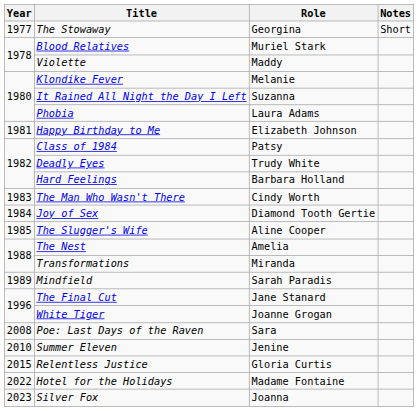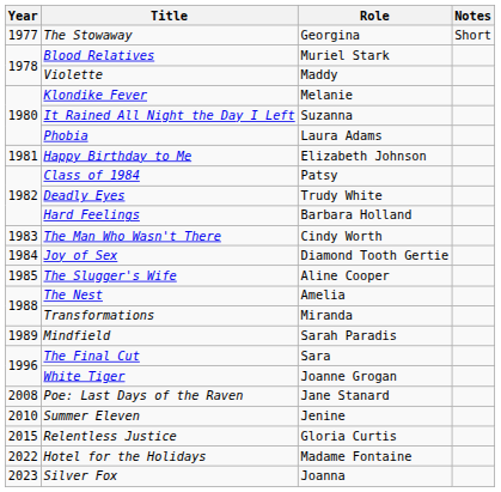The Final Cut | Role: Jane Stanard -> Sara
Poe: Last Days of the Raven | Role: Sara -> Jane Stanard
